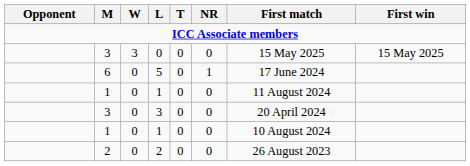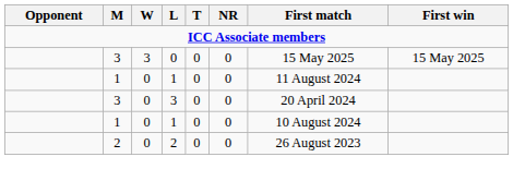- row: 6 | 0 | 5 | 0 | 1 | 17 June 2024
